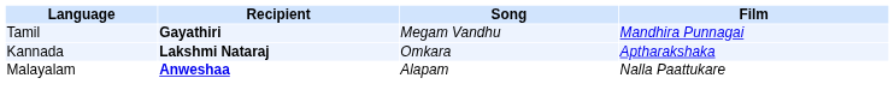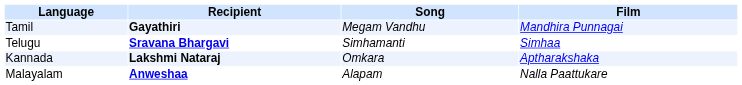+ row: Telugu | Sravana Bhargavi | Simhamanti | Simhaa
